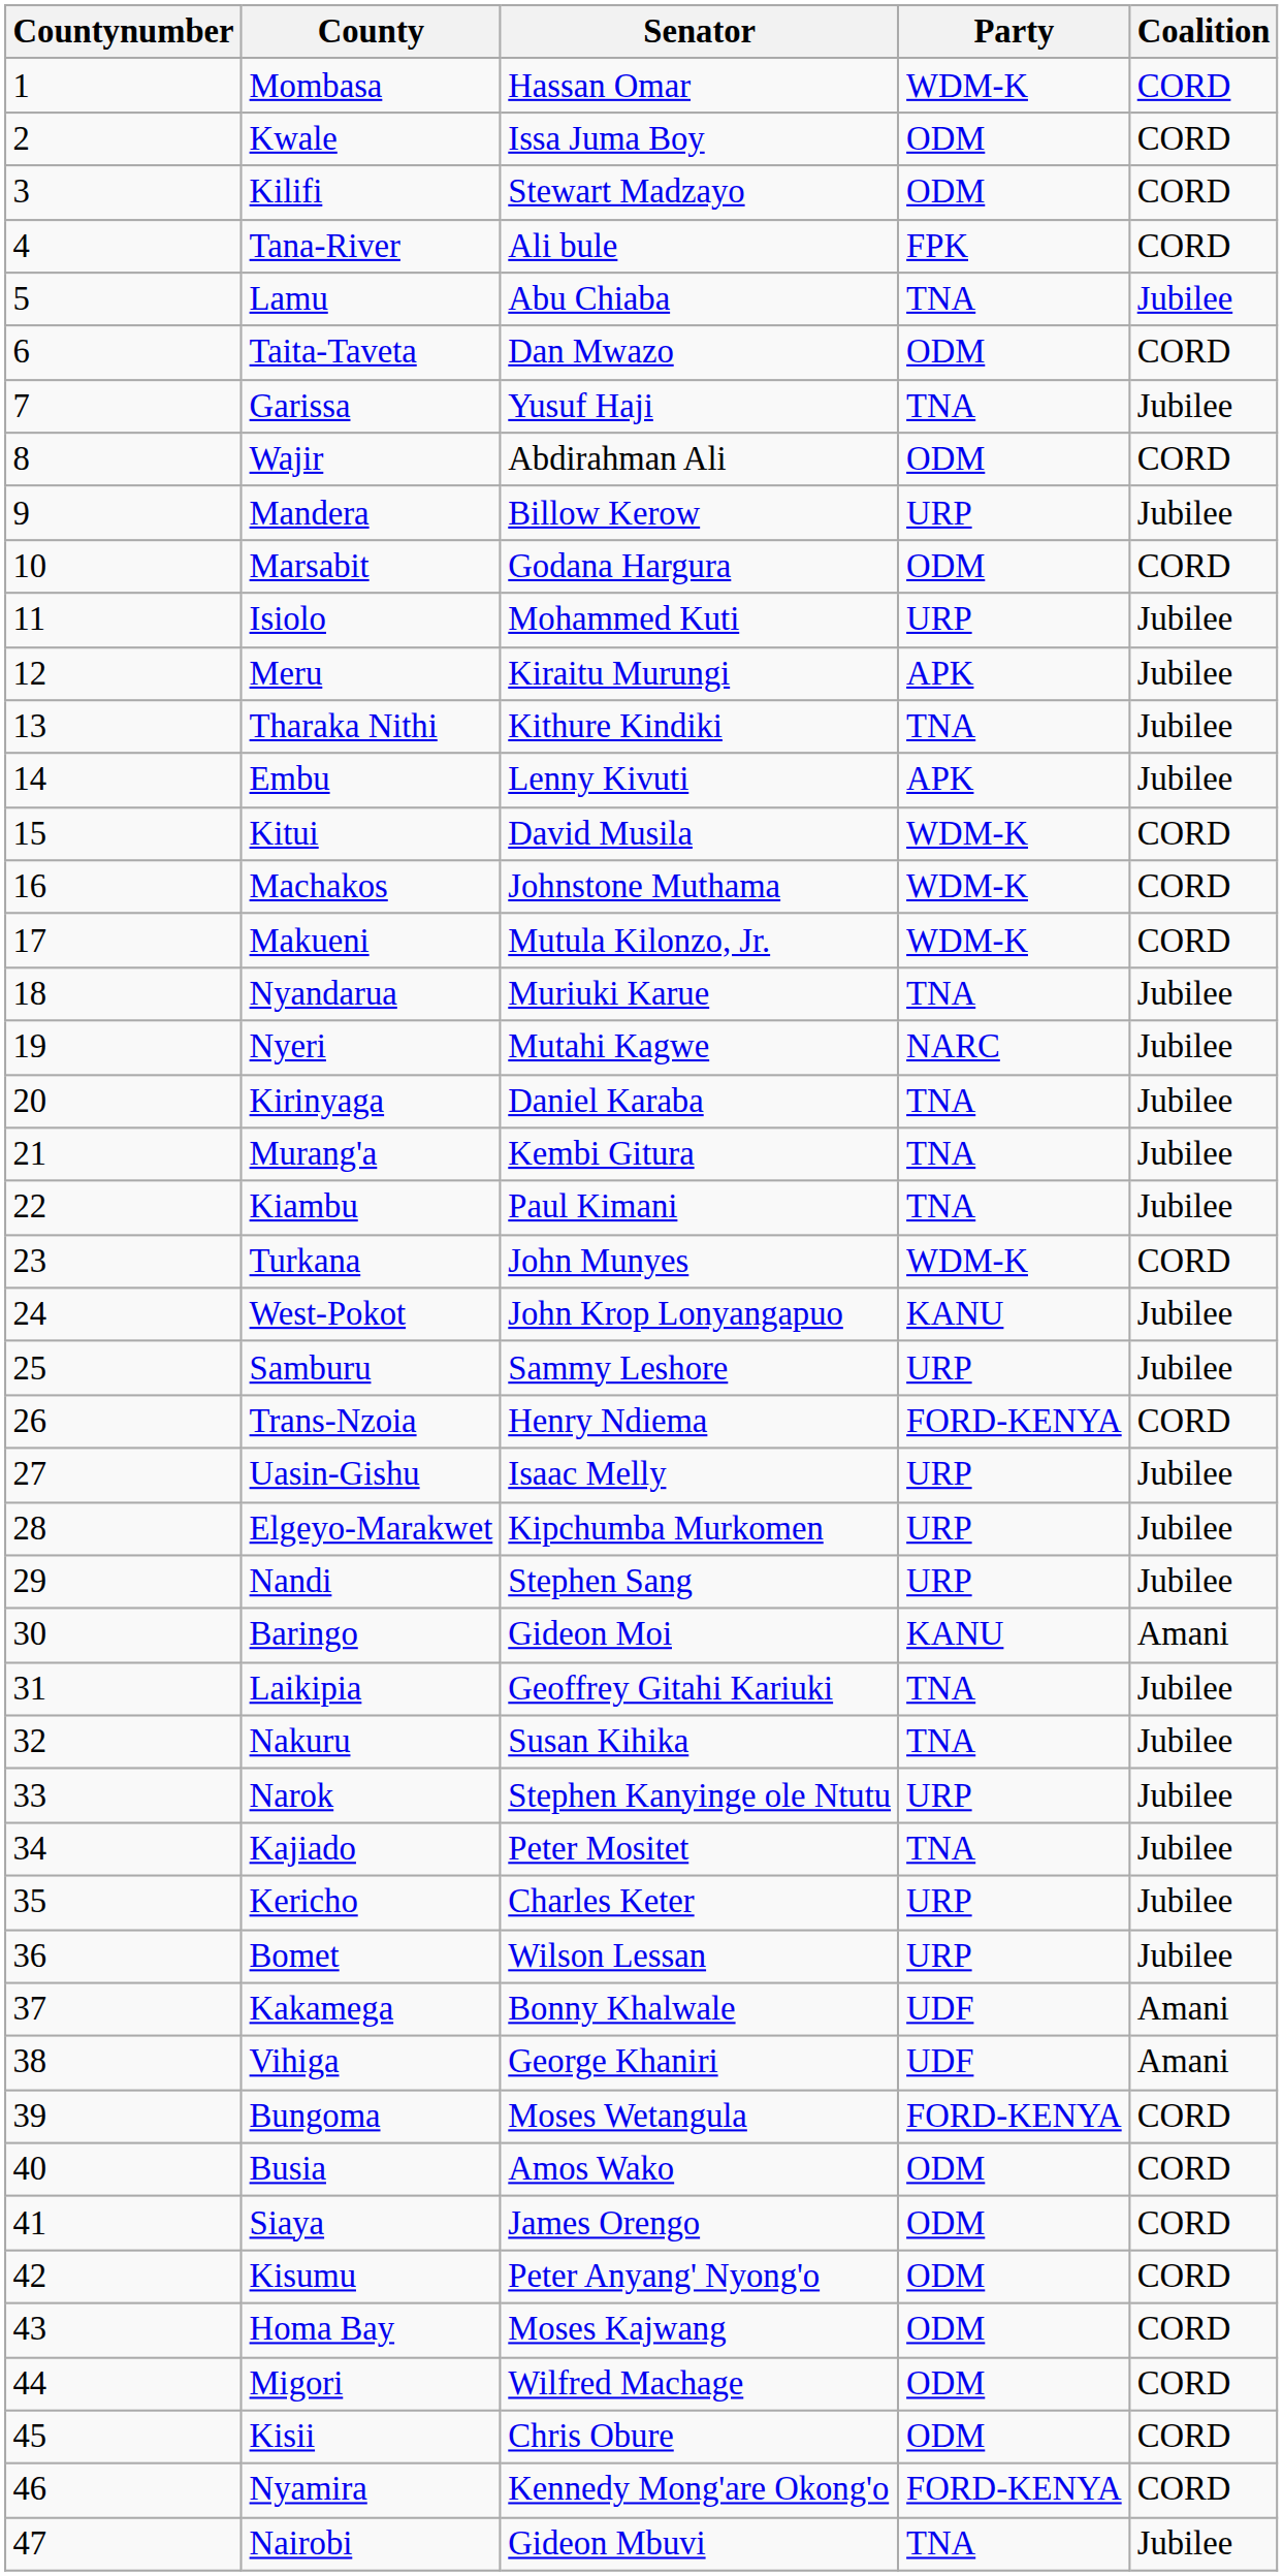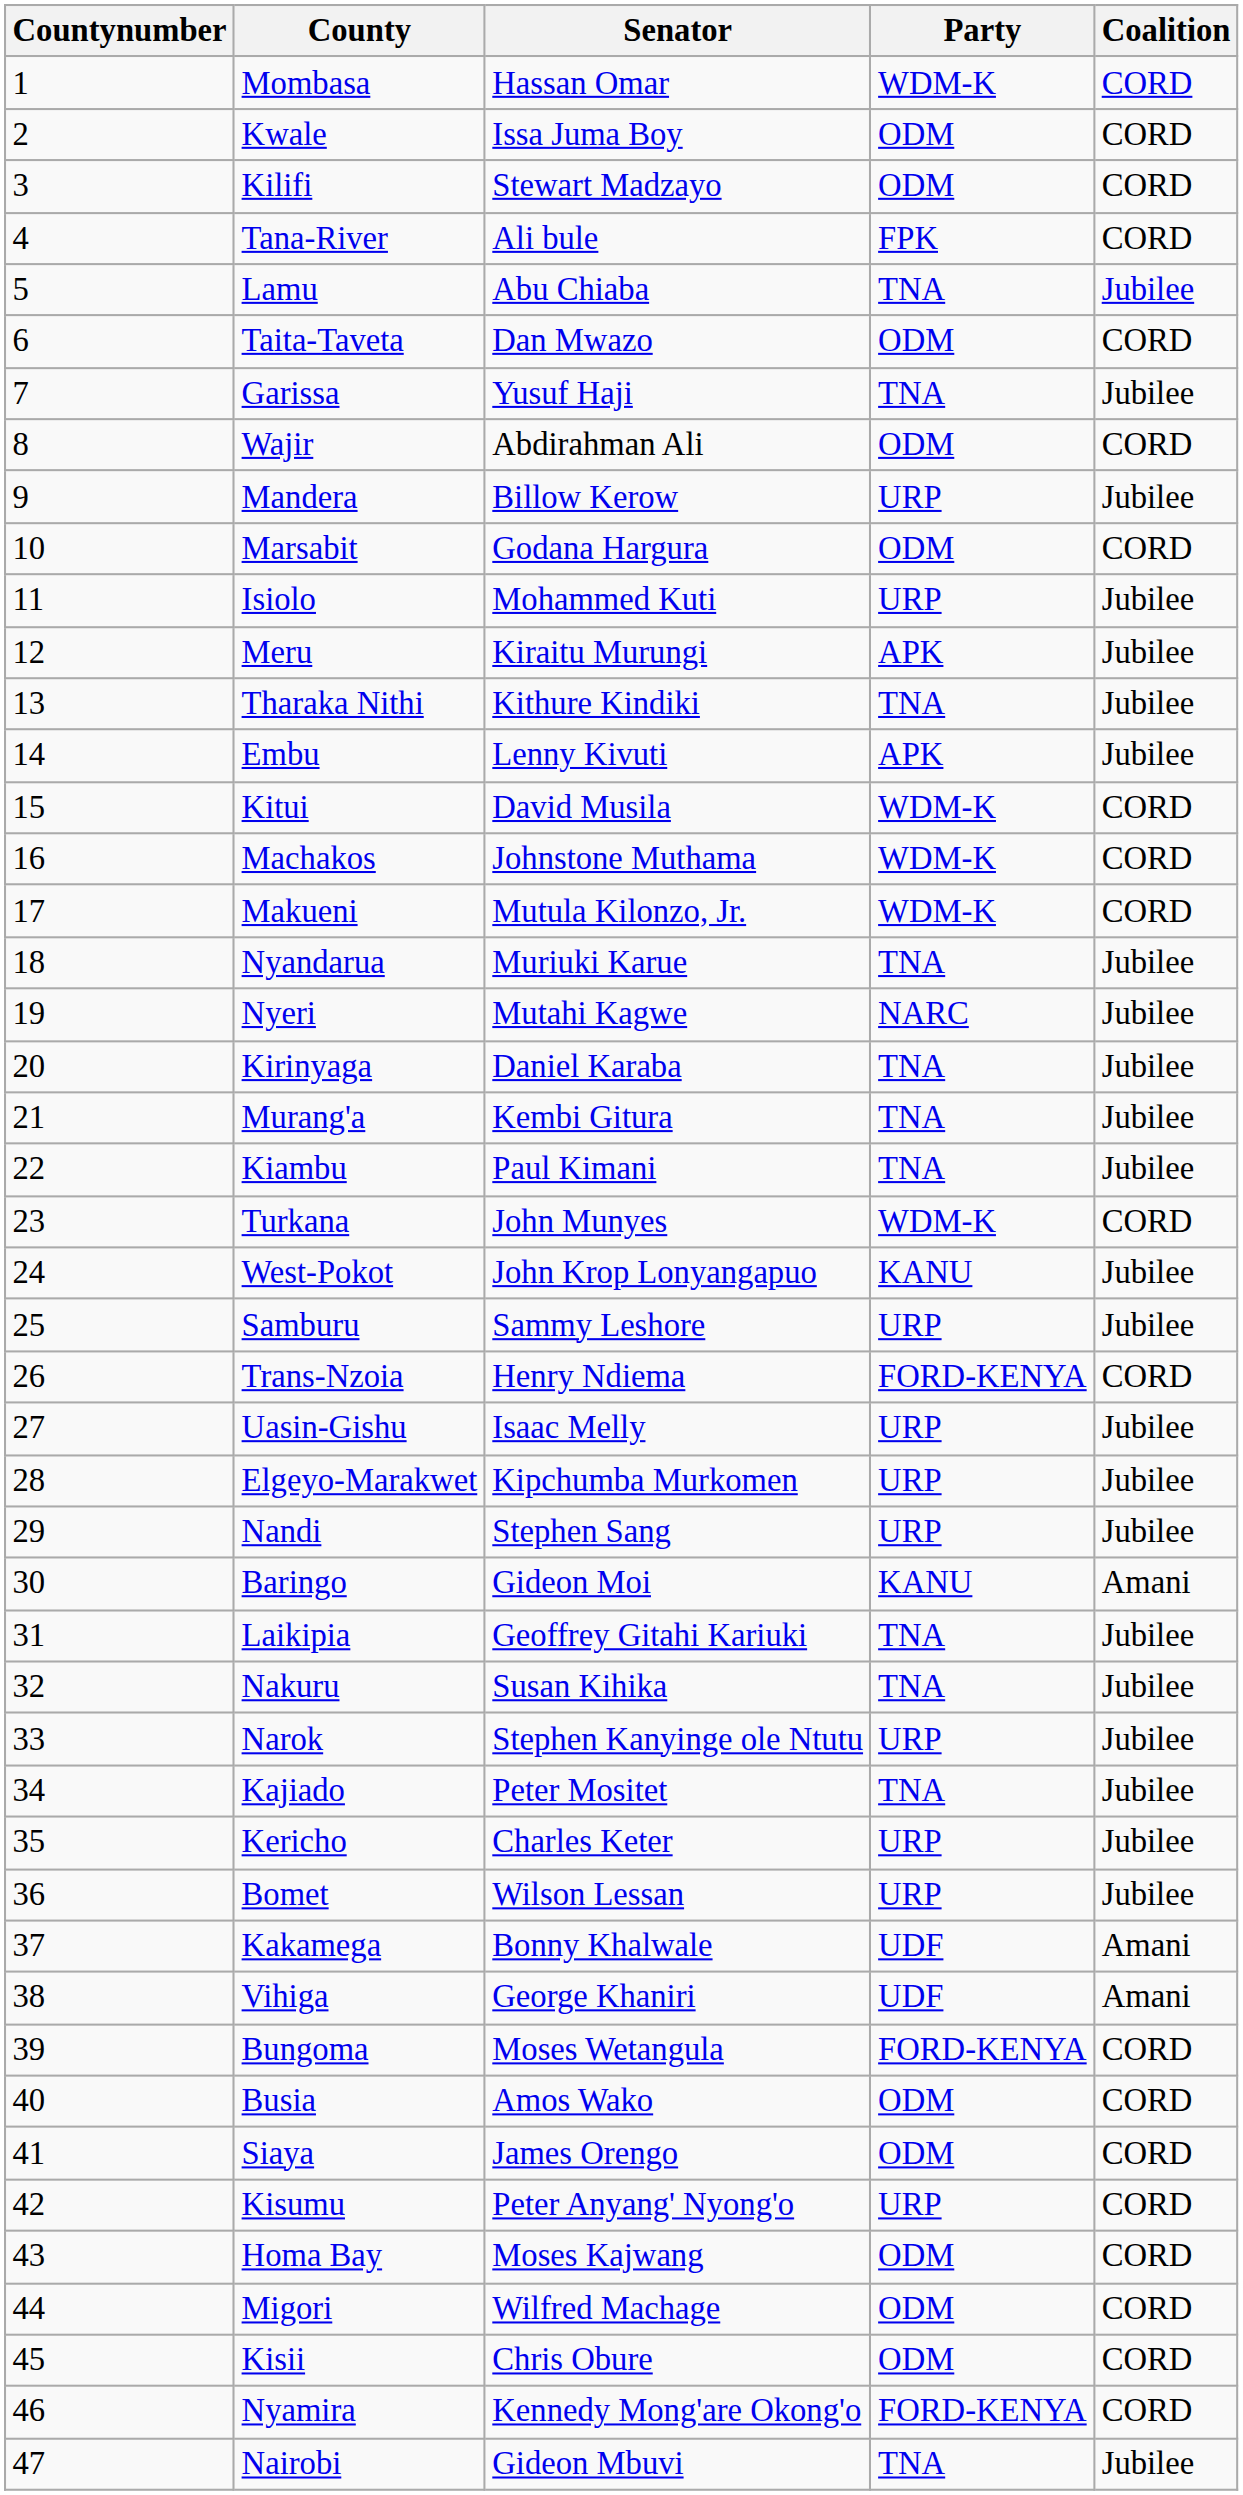Kisumu | Party: ODM -> URP
